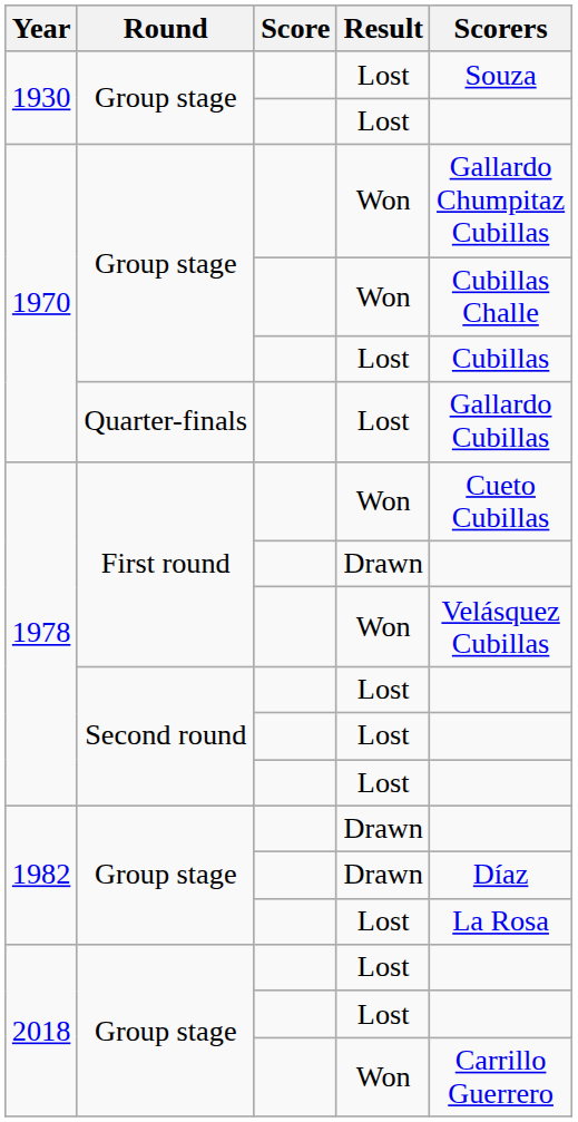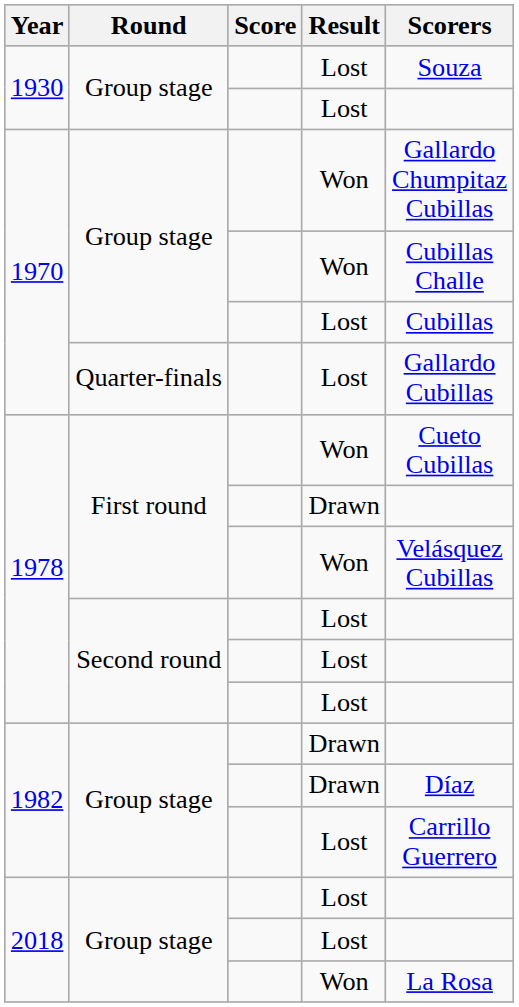1982 / Lost | Scorers: La Rosa -> Carrillo Guerrero
2018 / Won | Scorers: Carrillo Guerrero -> La Rosa
